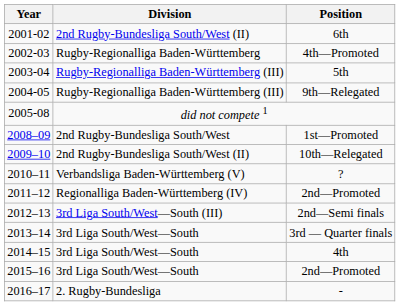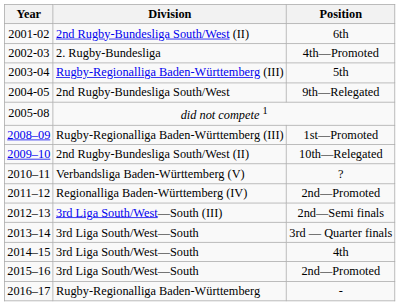4th—Promoted | Division: Rugby-Regionalliga Baden-Württemberg -> 2. Rugby-Bundesliga
9th—Relegated | Division: Rugby-Regionalliga Baden-Württemberg (III) -> 2nd Rugby-Bundesliga South/West
1st—Promoted | Division: 2nd Rugby-Bundesliga South/West -> Rugby-Regionalliga Baden-Württemberg (III)
- | Division: 2. Rugby-Bundesliga -> Rugby-Regionalliga Baden-Württemberg
